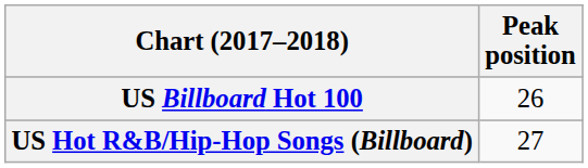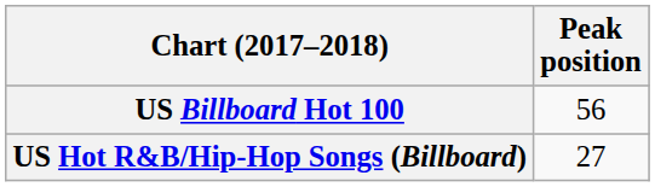US Billboard Hot 100 | Peak position: 26 -> 56
